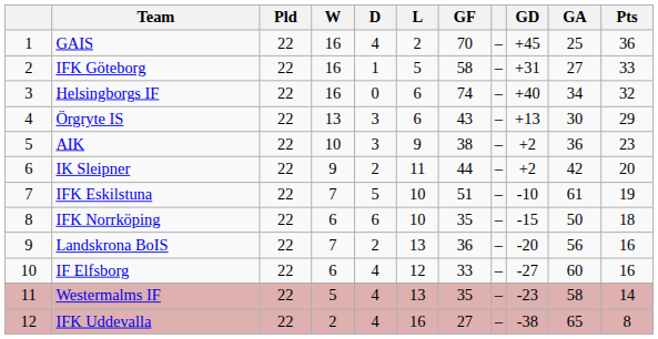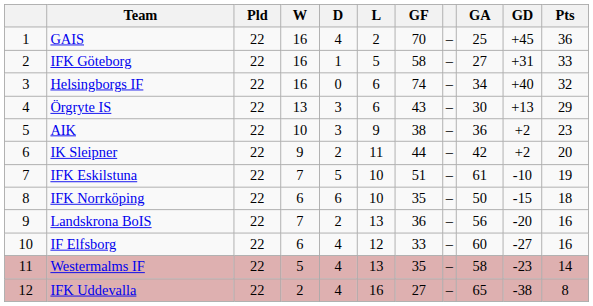columns swapped: GA <-> GD
